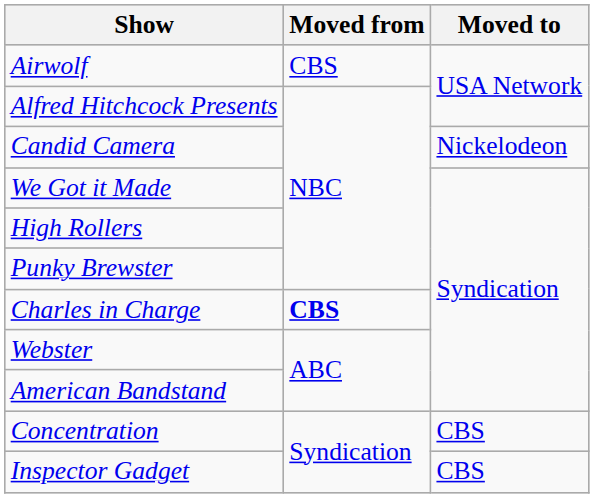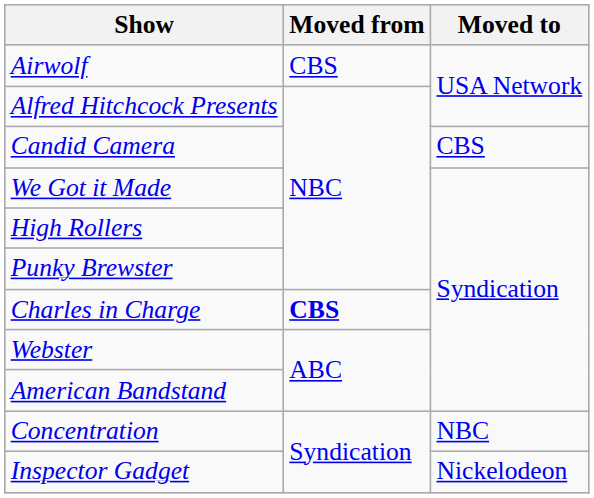Candid Camera | Moved to: Nickelodeon -> CBS
Concentration | Moved to: CBS -> NBC
Inspector Gadget | Moved to: CBS -> Nickelodeon
